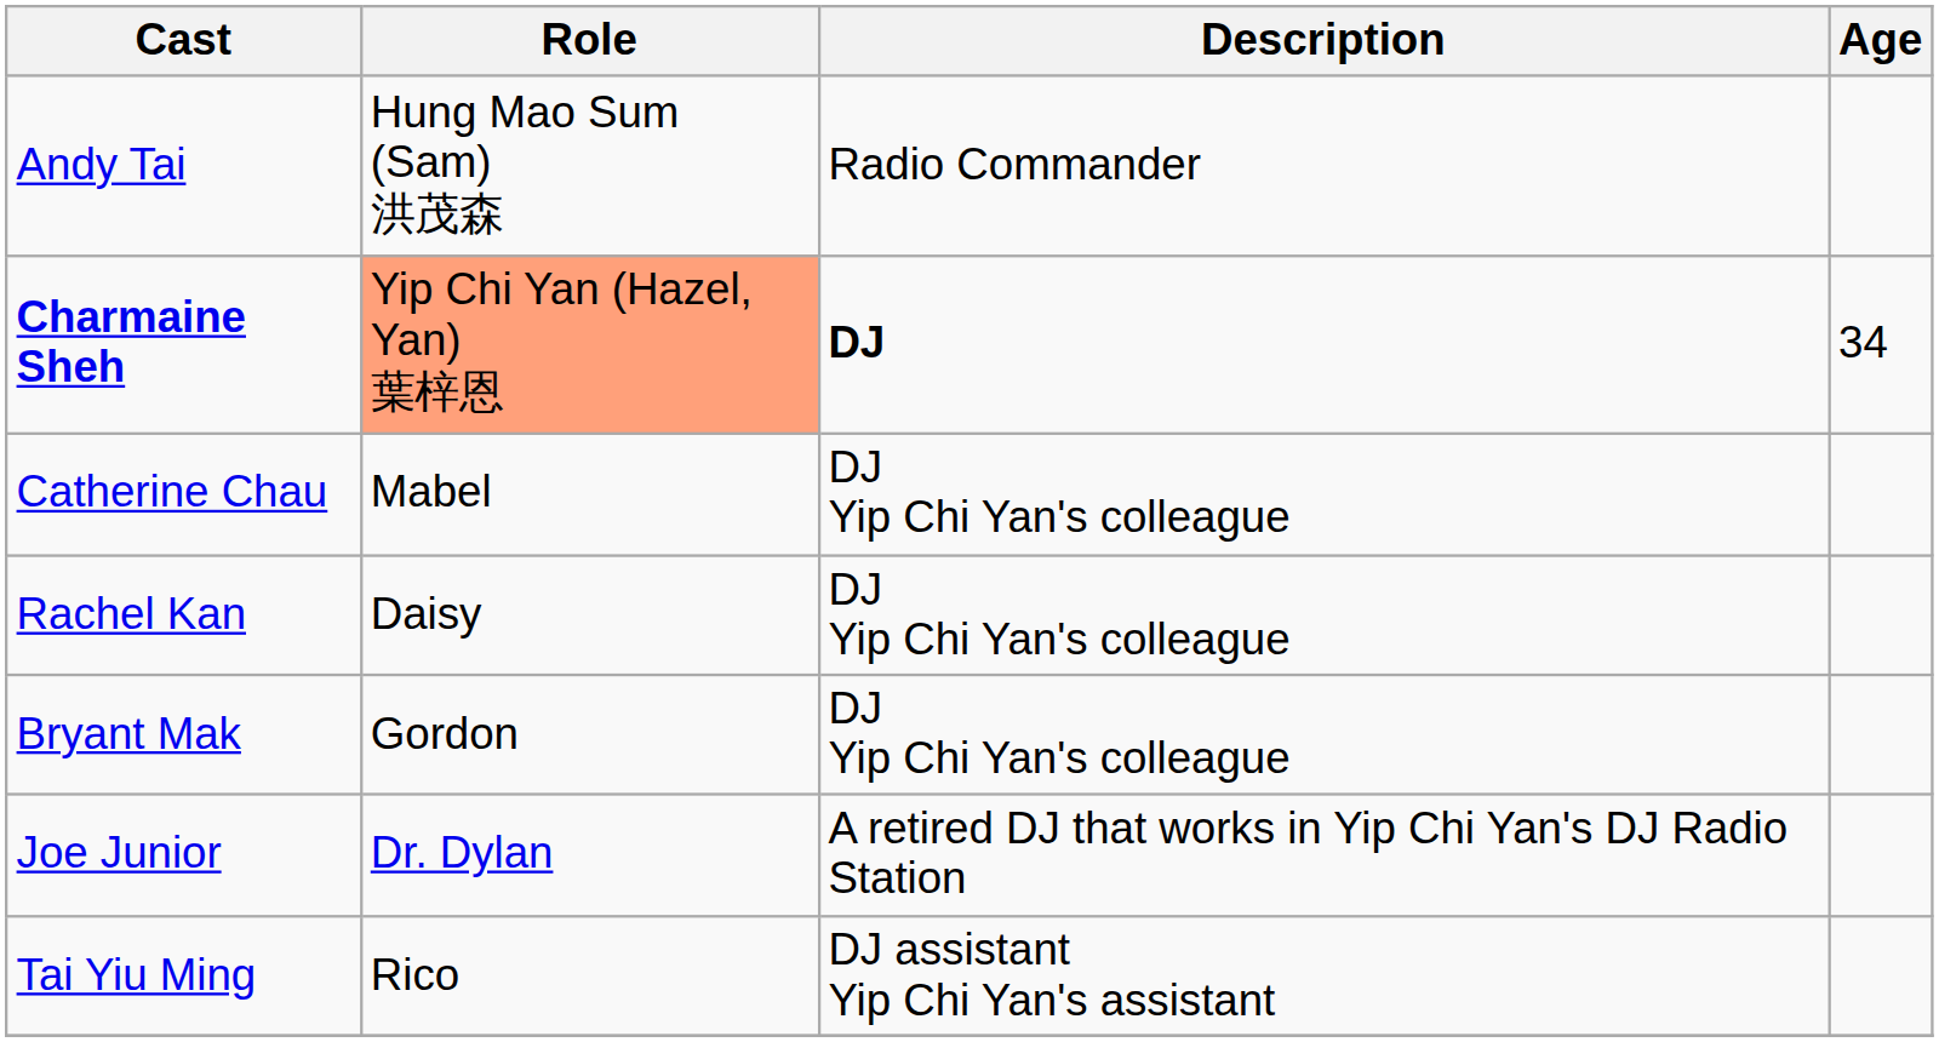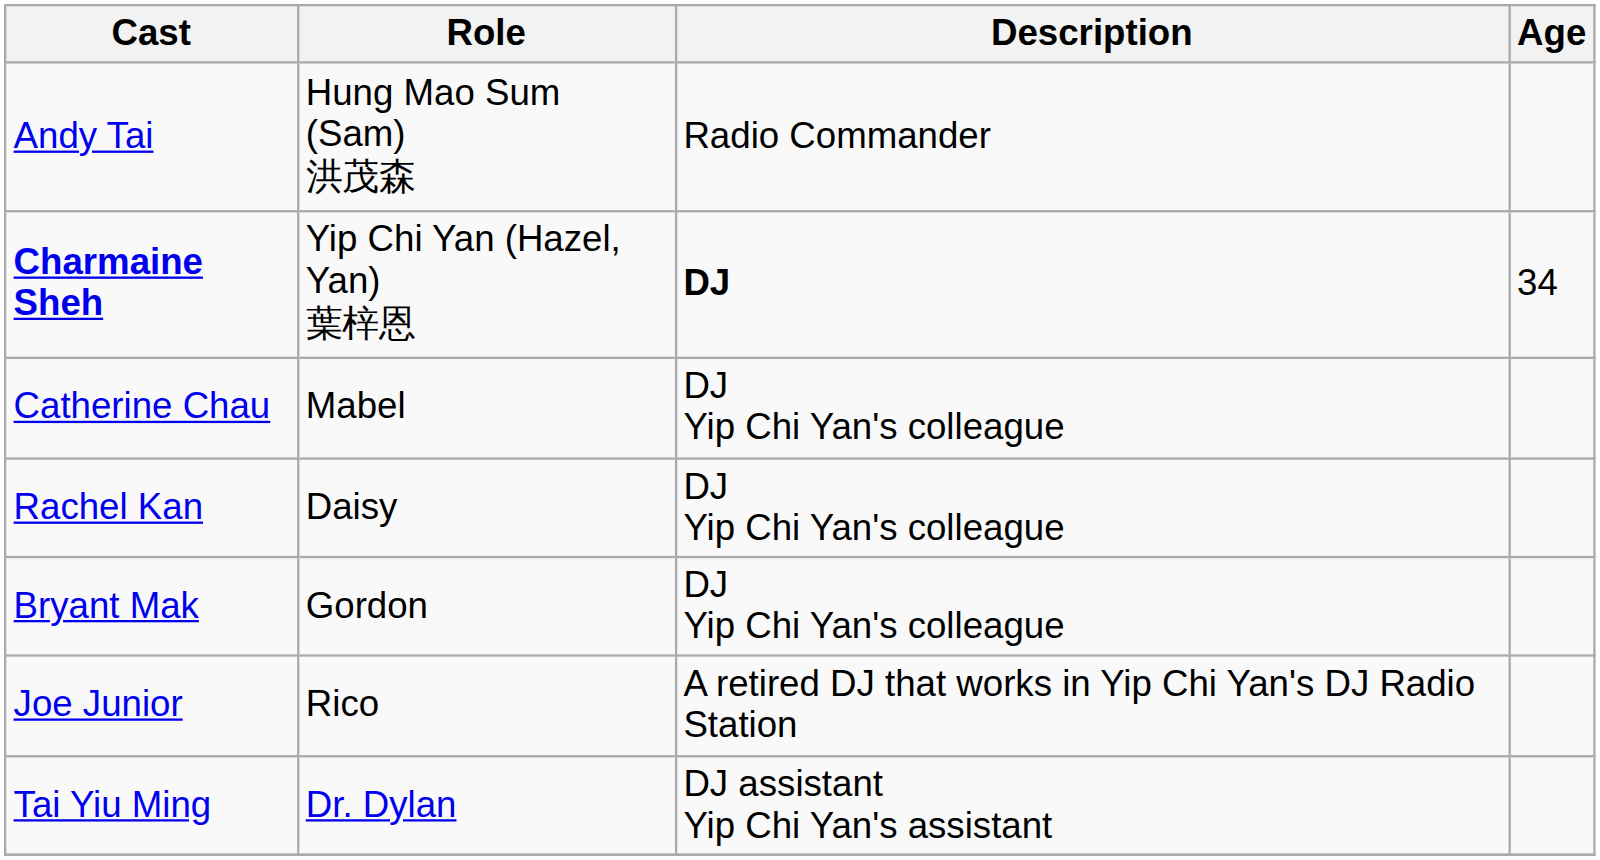Charmaine Sheh | Role: lightsalmon background -> no background
Joe Junior | Role: Dr. Dylan -> Rico
Tai Yiu Ming | Role: Rico -> Dr. Dylan
